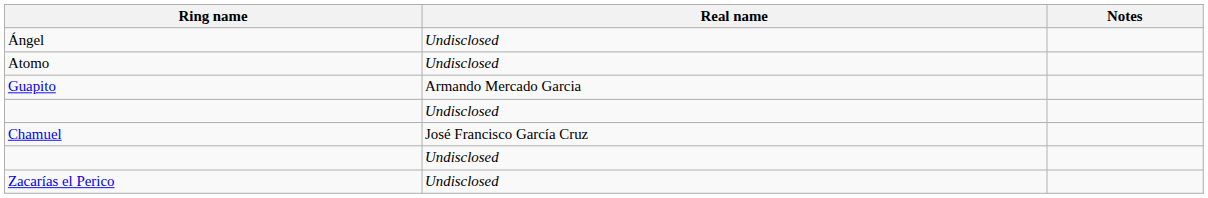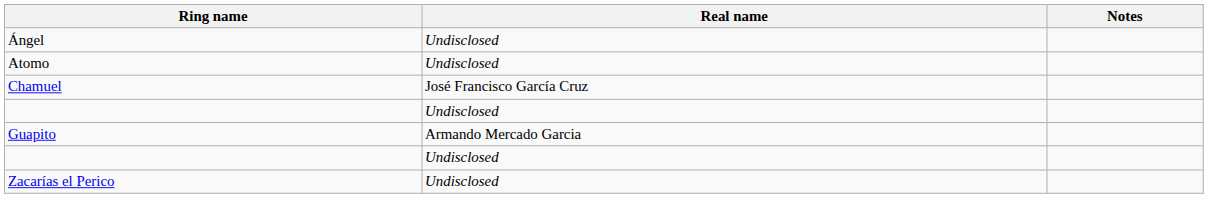rows swapped: Chamuel <-> Guapito
